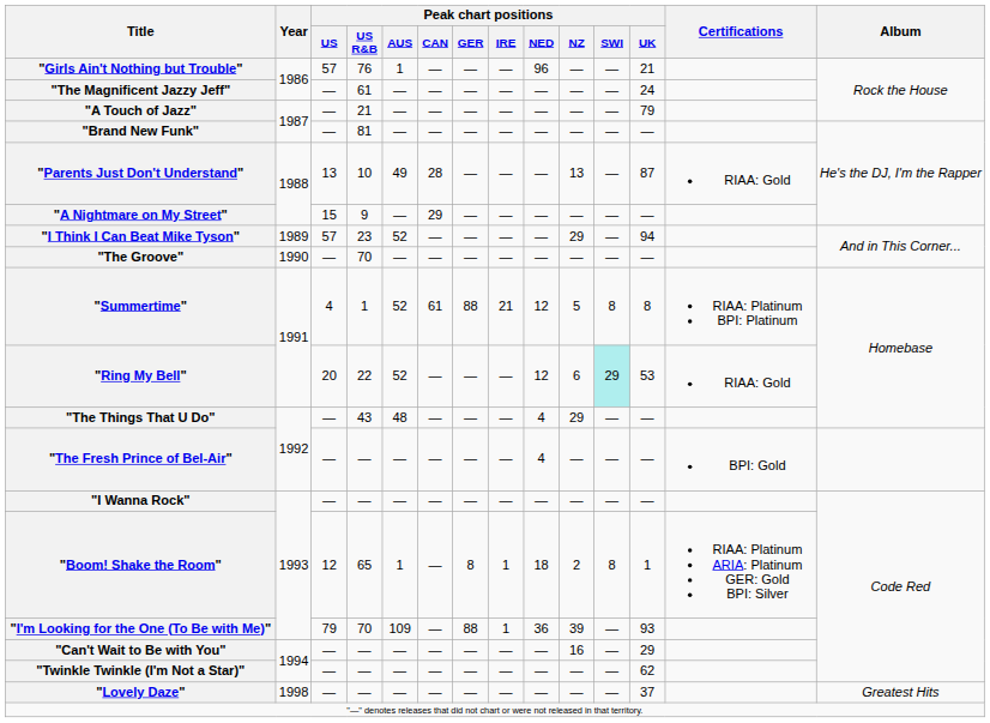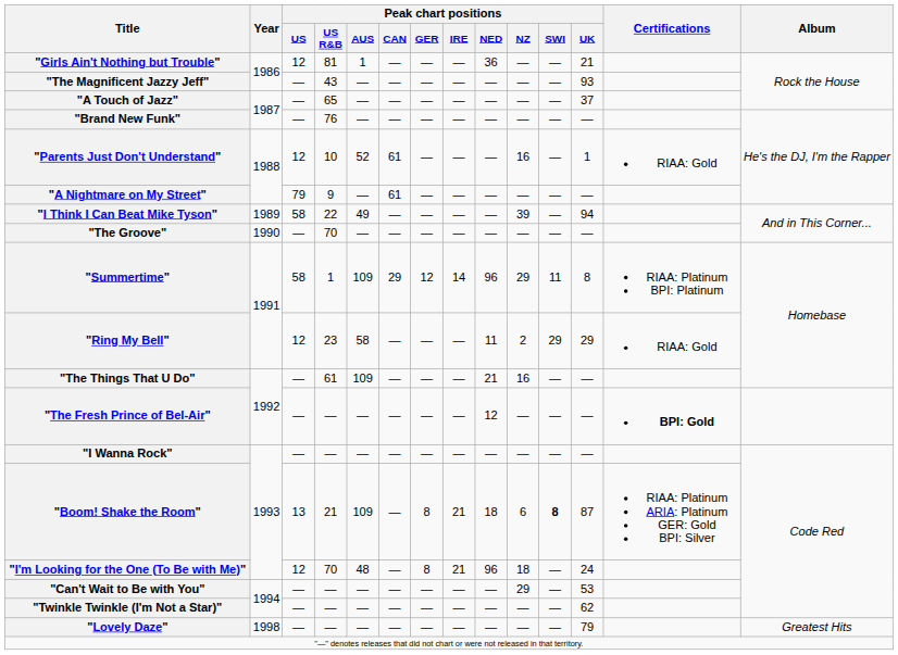"Girls Ain't Nothing but Trouble" | Peak chart positions / US: 57 -> 12
"Girls Ain't Nothing but Trouble" | Peak chart positions / US R&B: 76 -> 81
"Girls Ain't Nothing but Trouble" | Peak chart positions / NED: 96 -> 36
"The Magnificent Jazzy Jeff" | Peak chart positions / US R&B: 61 -> 43
"The Magnificent Jazzy Jeff" | Peak chart positions / UK: 24 -> 93
"A Touch of Jazz" | Peak chart positions / US R&B: 21 -> 65
"A Touch of Jazz" | Peak chart positions / UK: 79 -> 37
"Brand New Funk" | Peak chart positions / US R&B: 81 -> 76
"Parents Just Don't Understand" | Peak chart positions / US: 13 -> 12
"Parents Just Don't Understand" | Peak chart positions / AUS: 49 -> 52
"Parents Just Don't Understand" | Peak chart positions / CAN: 28 -> 61
"Parents Just Don't Understand" | Peak chart positions / NZ: 13 -> 16
"Parents Just Don't Understand" | Peak chart positions / UK: 87 -> 1
"A Nightmare on My Street" | Peak chart positions / US: 15 -> 79
"A Nightmare on My Street" | Peak chart positions / CAN: 29 -> 61
"I Think I Can Beat Mike Tyson" | Peak chart positions / US: 57 -> 58
"I Think I Can Beat Mike Tyson" | Peak chart positions / US R&B: 23 -> 22
"I Think I Can Beat Mike Tyson" | Peak chart positions / AUS: 52 -> 49
"I Think I Can Beat Mike Tyson" | Peak chart positions / NZ: 29 -> 39
"Summertime" | Peak chart positions / US: 4 -> 58
"Summertime" | Peak chart positions / AUS: 52 -> 109
"Summertime" | Peak chart positions / CAN: 61 -> 29
"Summertime" | Peak chart positions / GER: 88 -> 12
"Summertime" | Peak chart positions / IRE: 21 -> 14
"Summertime" | Peak chart positions / NED: 12 -> 96
"Summertime" | Peak chart positions / NZ: 5 -> 29
"Summertime" | Peak chart positions / SWI: 8 -> 11
"Ring My Bell" | Peak chart positions / US: 20 -> 12
"Ring My Bell" | Peak chart positions / US R&B: 22 -> 23
"Ring My Bell" | Peak chart positions / AUS: 52 -> 58
"Ring My Bell" | Peak chart positions / NED: 12 -> 11
"Ring My Bell" | Peak chart positions / NZ: 6 -> 2
"Ring My Bell" | Peak chart positions / SWI: paleturquoise background -> no background
"Ring My Bell" | Peak chart positions / UK: 53 -> 29
"The Things That U Do" | Peak chart positions / US R&B: 43 -> 61
"The Things That U Do" | Peak chart positions / AUS: 48 -> 109
"The Things That U Do" | Peak chart positions / NED: 4 -> 21
"The Things That U Do" | Peak chart positions / NZ: 29 -> 16
"The Fresh Prince of Bel-Air" | Peak chart positions / NED: 4 -> 12
"The Fresh Prince of Bel-Air" | Certifications: normal -> bold
"Boom! Shake the Room" | Peak chart positions / US: 12 -> 13
"Boom! Shake the Room" | Peak chart positions / US R&B: 65 -> 21
"Boom! Shake the Room" | Peak chart positions / AUS: 1 -> 109
"Boom! Shake the Room" | Peak chart positions / IRE: 1 -> 21
"Boom! Shake the Room" | Peak chart positions / NZ: 2 -> 6
"Boom! Shake the Room" | Peak chart positions / SWI: normal -> bold
"Boom! Shake the Room" | Peak chart positions / UK: 1 -> 87
"I'm Looking for the One (To Be with Me)" | Peak chart positions / US: 79 -> 12
"I'm Looking for the One (To Be with Me)" | Peak chart positions / AUS: 109 -> 48
"I'm Looking for the One (To Be with Me)" | Peak chart positions / GER: 88 -> 8
"I'm Looking for the One (To Be with Me)" | Peak chart positions / IRE: 1 -> 21
"I'm Looking for the One (To Be with Me)" | Peak chart positions / NED: 36 -> 96
"I'm Looking for the One (To Be with Me)" | Peak chart positions / NZ: 39 -> 18
"I'm Looking for the One (To Be with Me)" | Peak chart positions / UK: 93 -> 24
"Can't Wait to Be with You" | Peak chart positions / NZ: 16 -> 29
"Can't Wait to Be with You" | Peak chart positions / UK: 29 -> 53
"Lovely Daze" | Peak chart positions / UK: 37 -> 79
